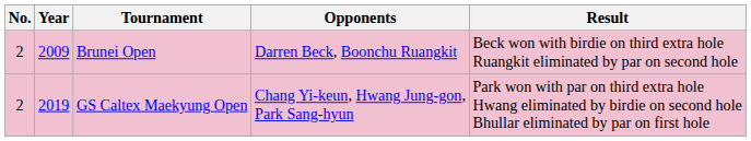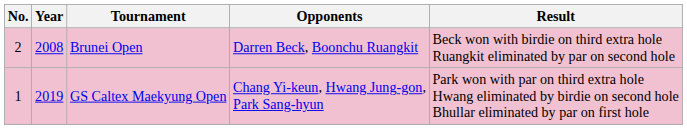Brunei Open | Year: 2009 -> 2008
GS Caltex Maekyung Open | No.: 2 -> 1
